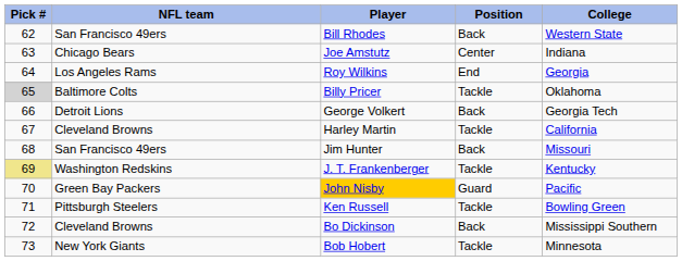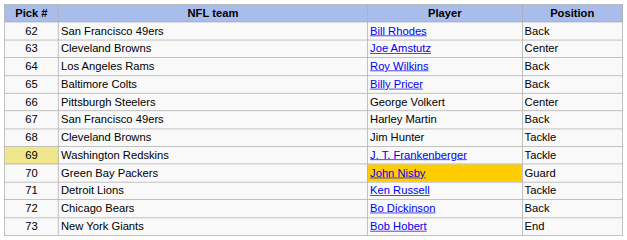- column: College | Western State | Indiana | Georgia | Oklahoma | Georgia Tech | California | Missouri | Kentucky | Pacific | Bowling Green | Mississippi Southern | Minnesota
Joe Amstutz | NFL team: Chicago Bears -> Cleveland Browns
Roy Wilkins | Position: End -> Back
Billy Pricer | Pick #: lightgrey background -> no background
Billy Pricer | Position: Tackle -> Back
George Volkert | NFL team: Detroit Lions -> Pittsburgh Steelers
George Volkert | Position: Back -> Center
Harley Martin | NFL team: Cleveland Browns -> San Francisco 49ers
Harley Martin | Position: Tackle -> Back
Jim Hunter | NFL team: San Francisco 49ers -> Cleveland Browns
Jim Hunter | Position: Back -> Tackle
Ken Russell | NFL team: Pittsburgh Steelers -> Detroit Lions
Bo Dickinson | NFL team: Cleveland Browns -> Chicago Bears
Bob Hobert | Position: Tackle -> End
